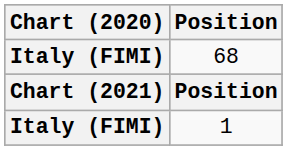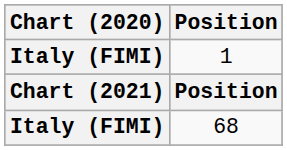rows swapped: 1 <-> 68
